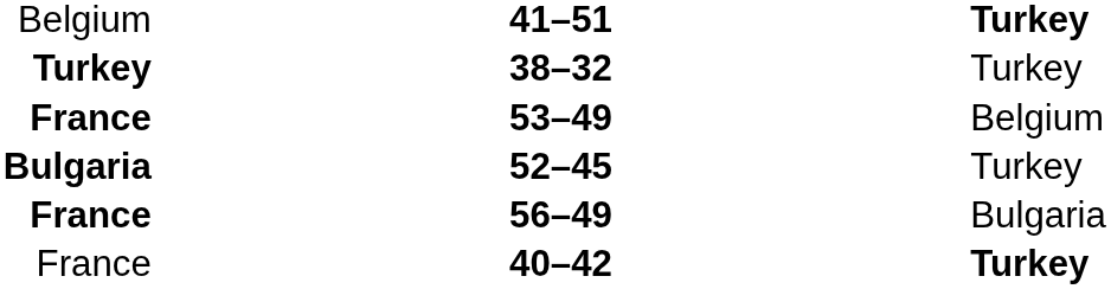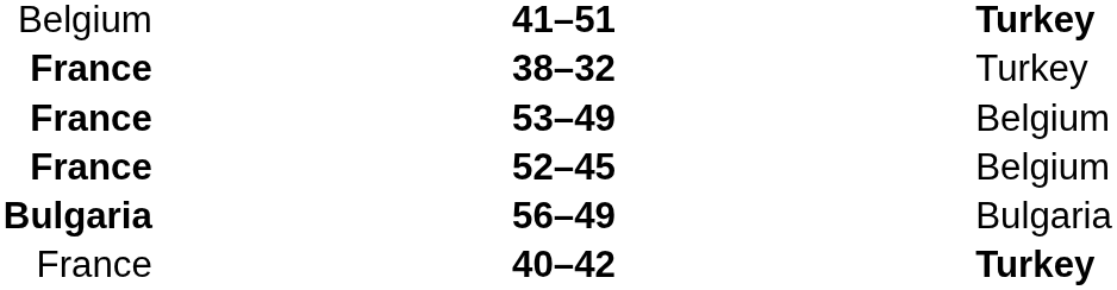38–32 | column 1: Turkey -> France
52–45 | column 1: Bulgaria -> France
52–45 | column 3: Turkey -> Belgium
56–49 | column 1: France -> Bulgaria
